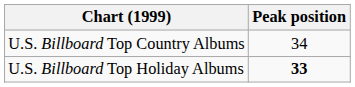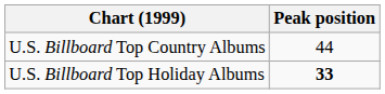U.S. Billboard Top Country Albums | Peak position: 34 -> 44
